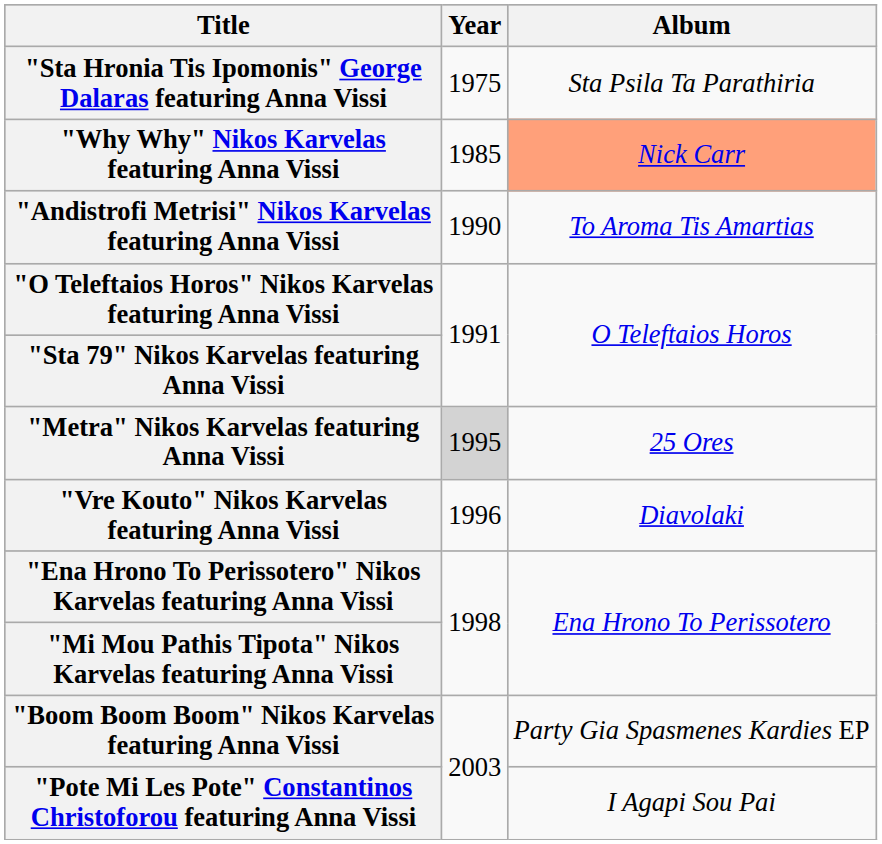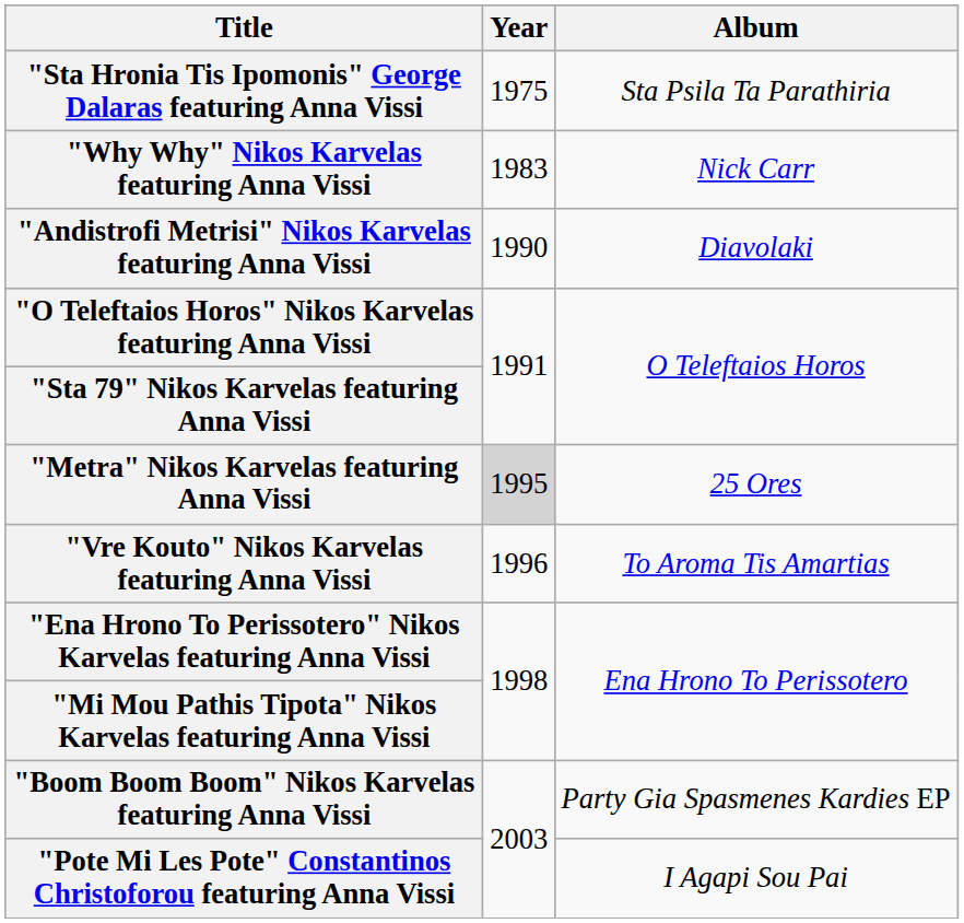"Why Why" Nikos Karvelas featuring Anna Vissi | Year: 1985 -> 1983
"Why Why" Nikos Karvelas featuring Anna Vissi | Album: lightsalmon background -> no background
"Andistrofi Metrisi" Nikos Karvelas featuring Anna Vissi | Album: To Aroma Tis Amartias -> Diavolaki
"Vre Kouto" Nikos Karvelas featuring Anna Vissi | Album: Diavolaki -> To Aroma Tis Amartias
